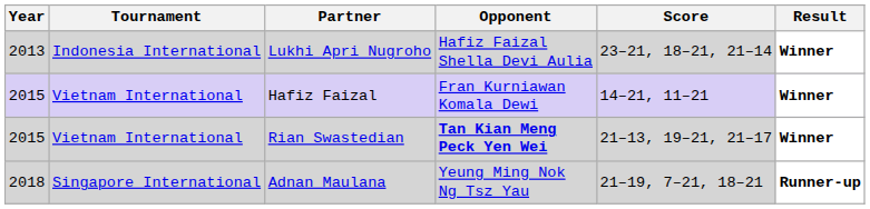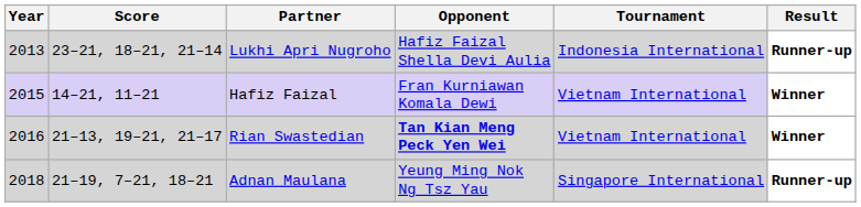columns swapped: Tournament <-> Score
Lukhi Apri Nugroho | Result: Winner -> Runner-up
Rian Swastedian | Year: 2015 -> 2016
